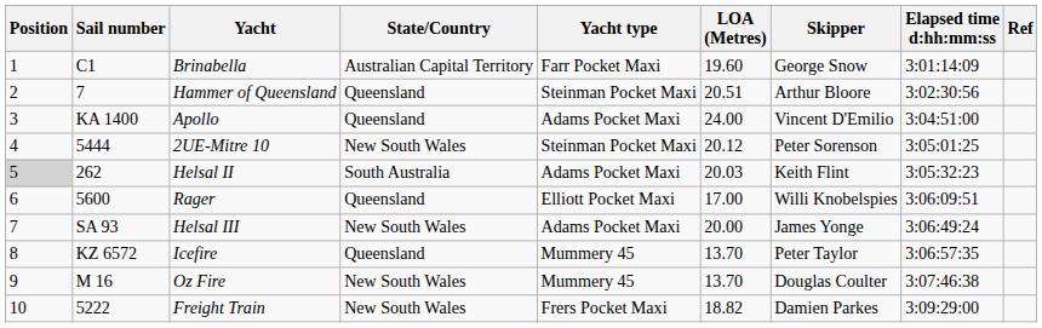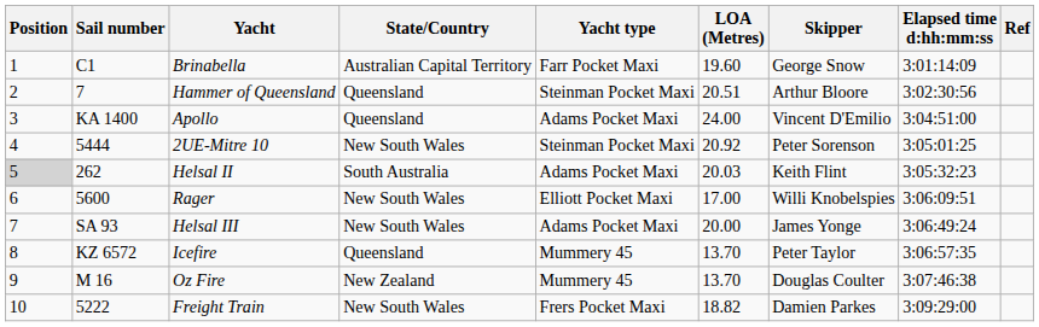2UE-Mitre 10 | LOA (Metres): 20.12 -> 20.92
Rager | State/Country: Queensland -> New South Wales
Oz Fire | State/Country: New South Wales -> New Zealand
